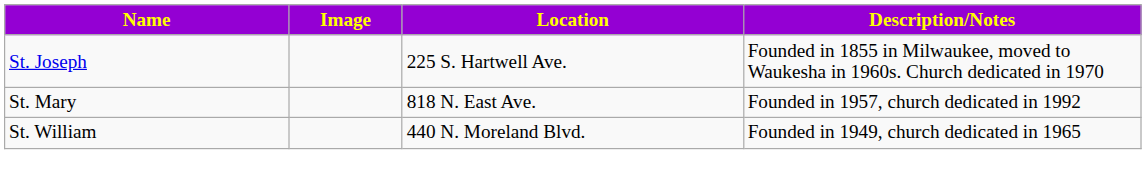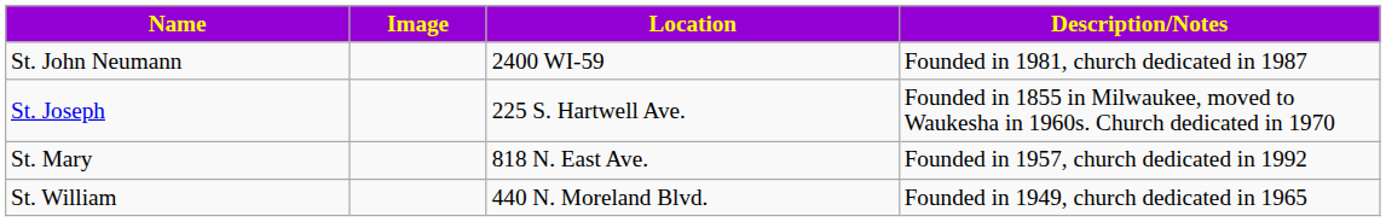+ row: St. John Neumann | 2400 WI-59 | Founded in 1981, church dedicated in 1987
